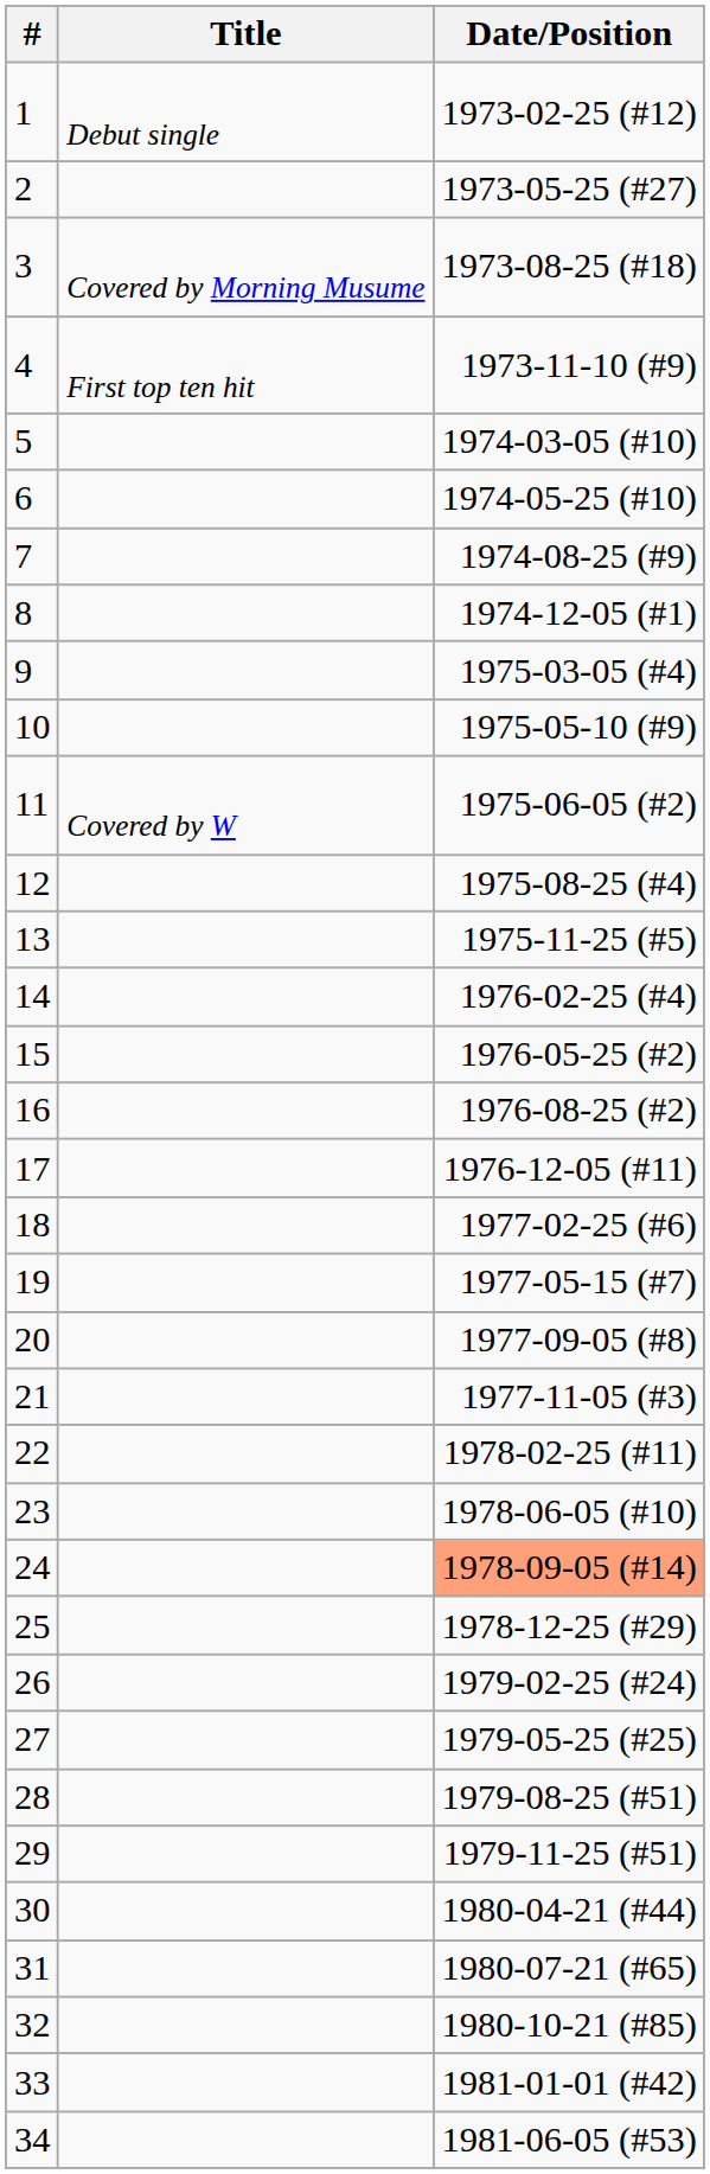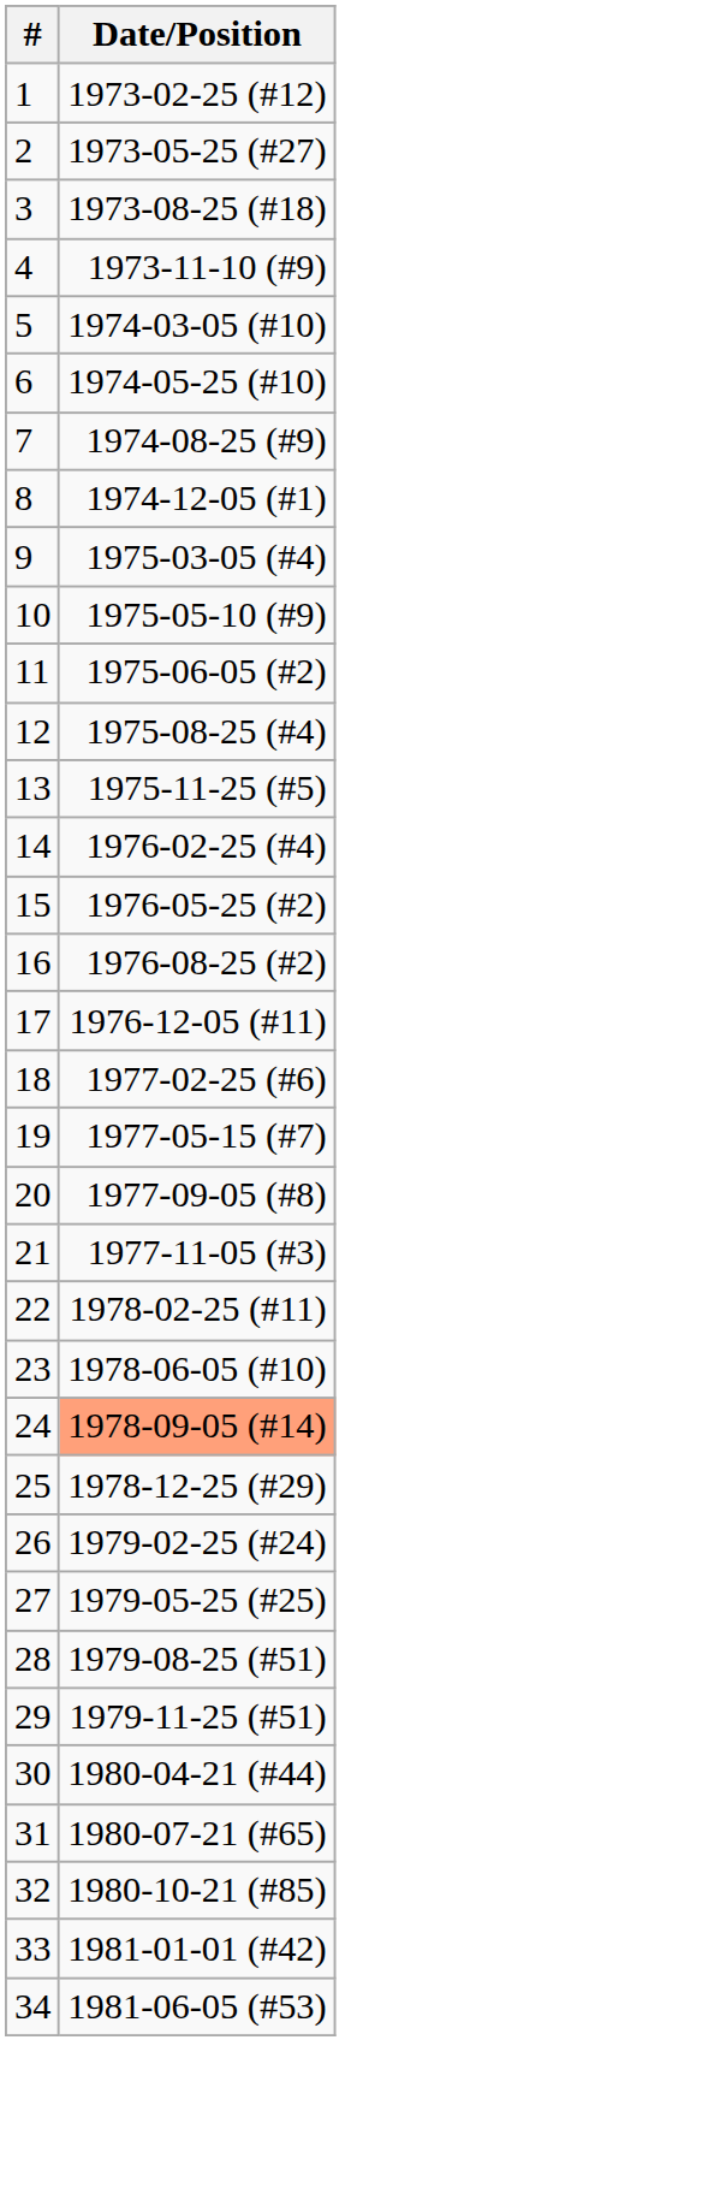- column: Title | Debut single | Covered by Morning Musume | First top ten hit | Covered by W
